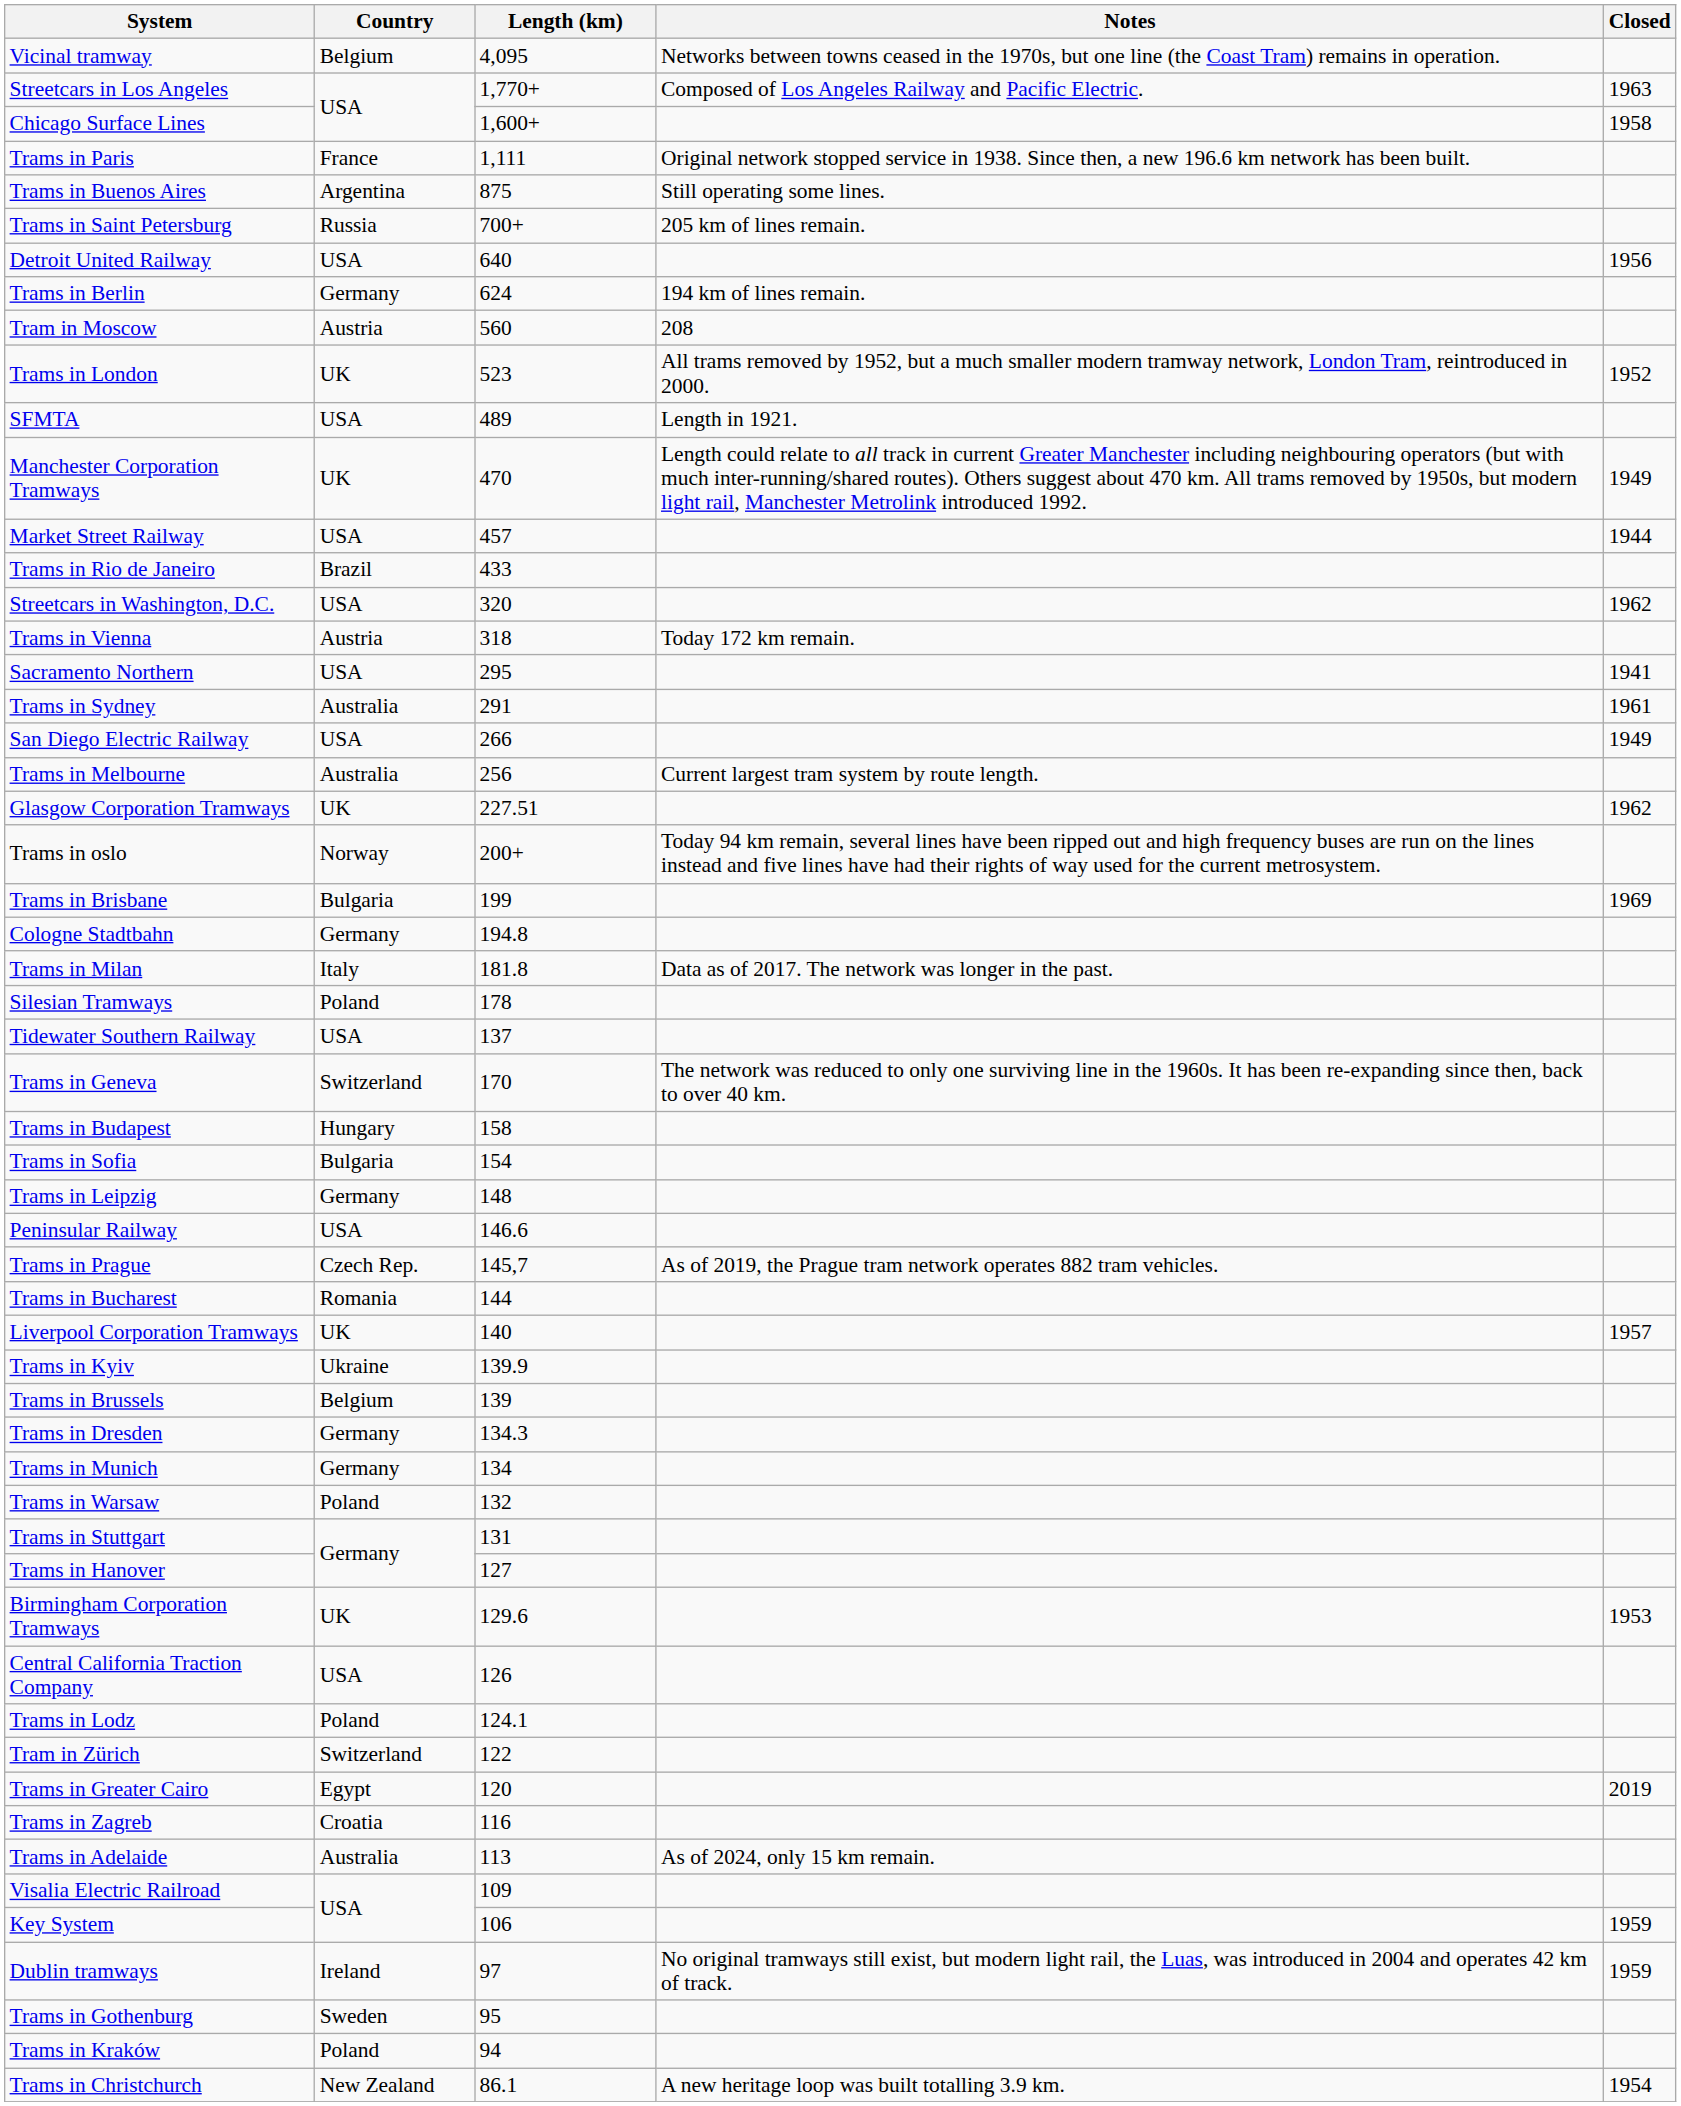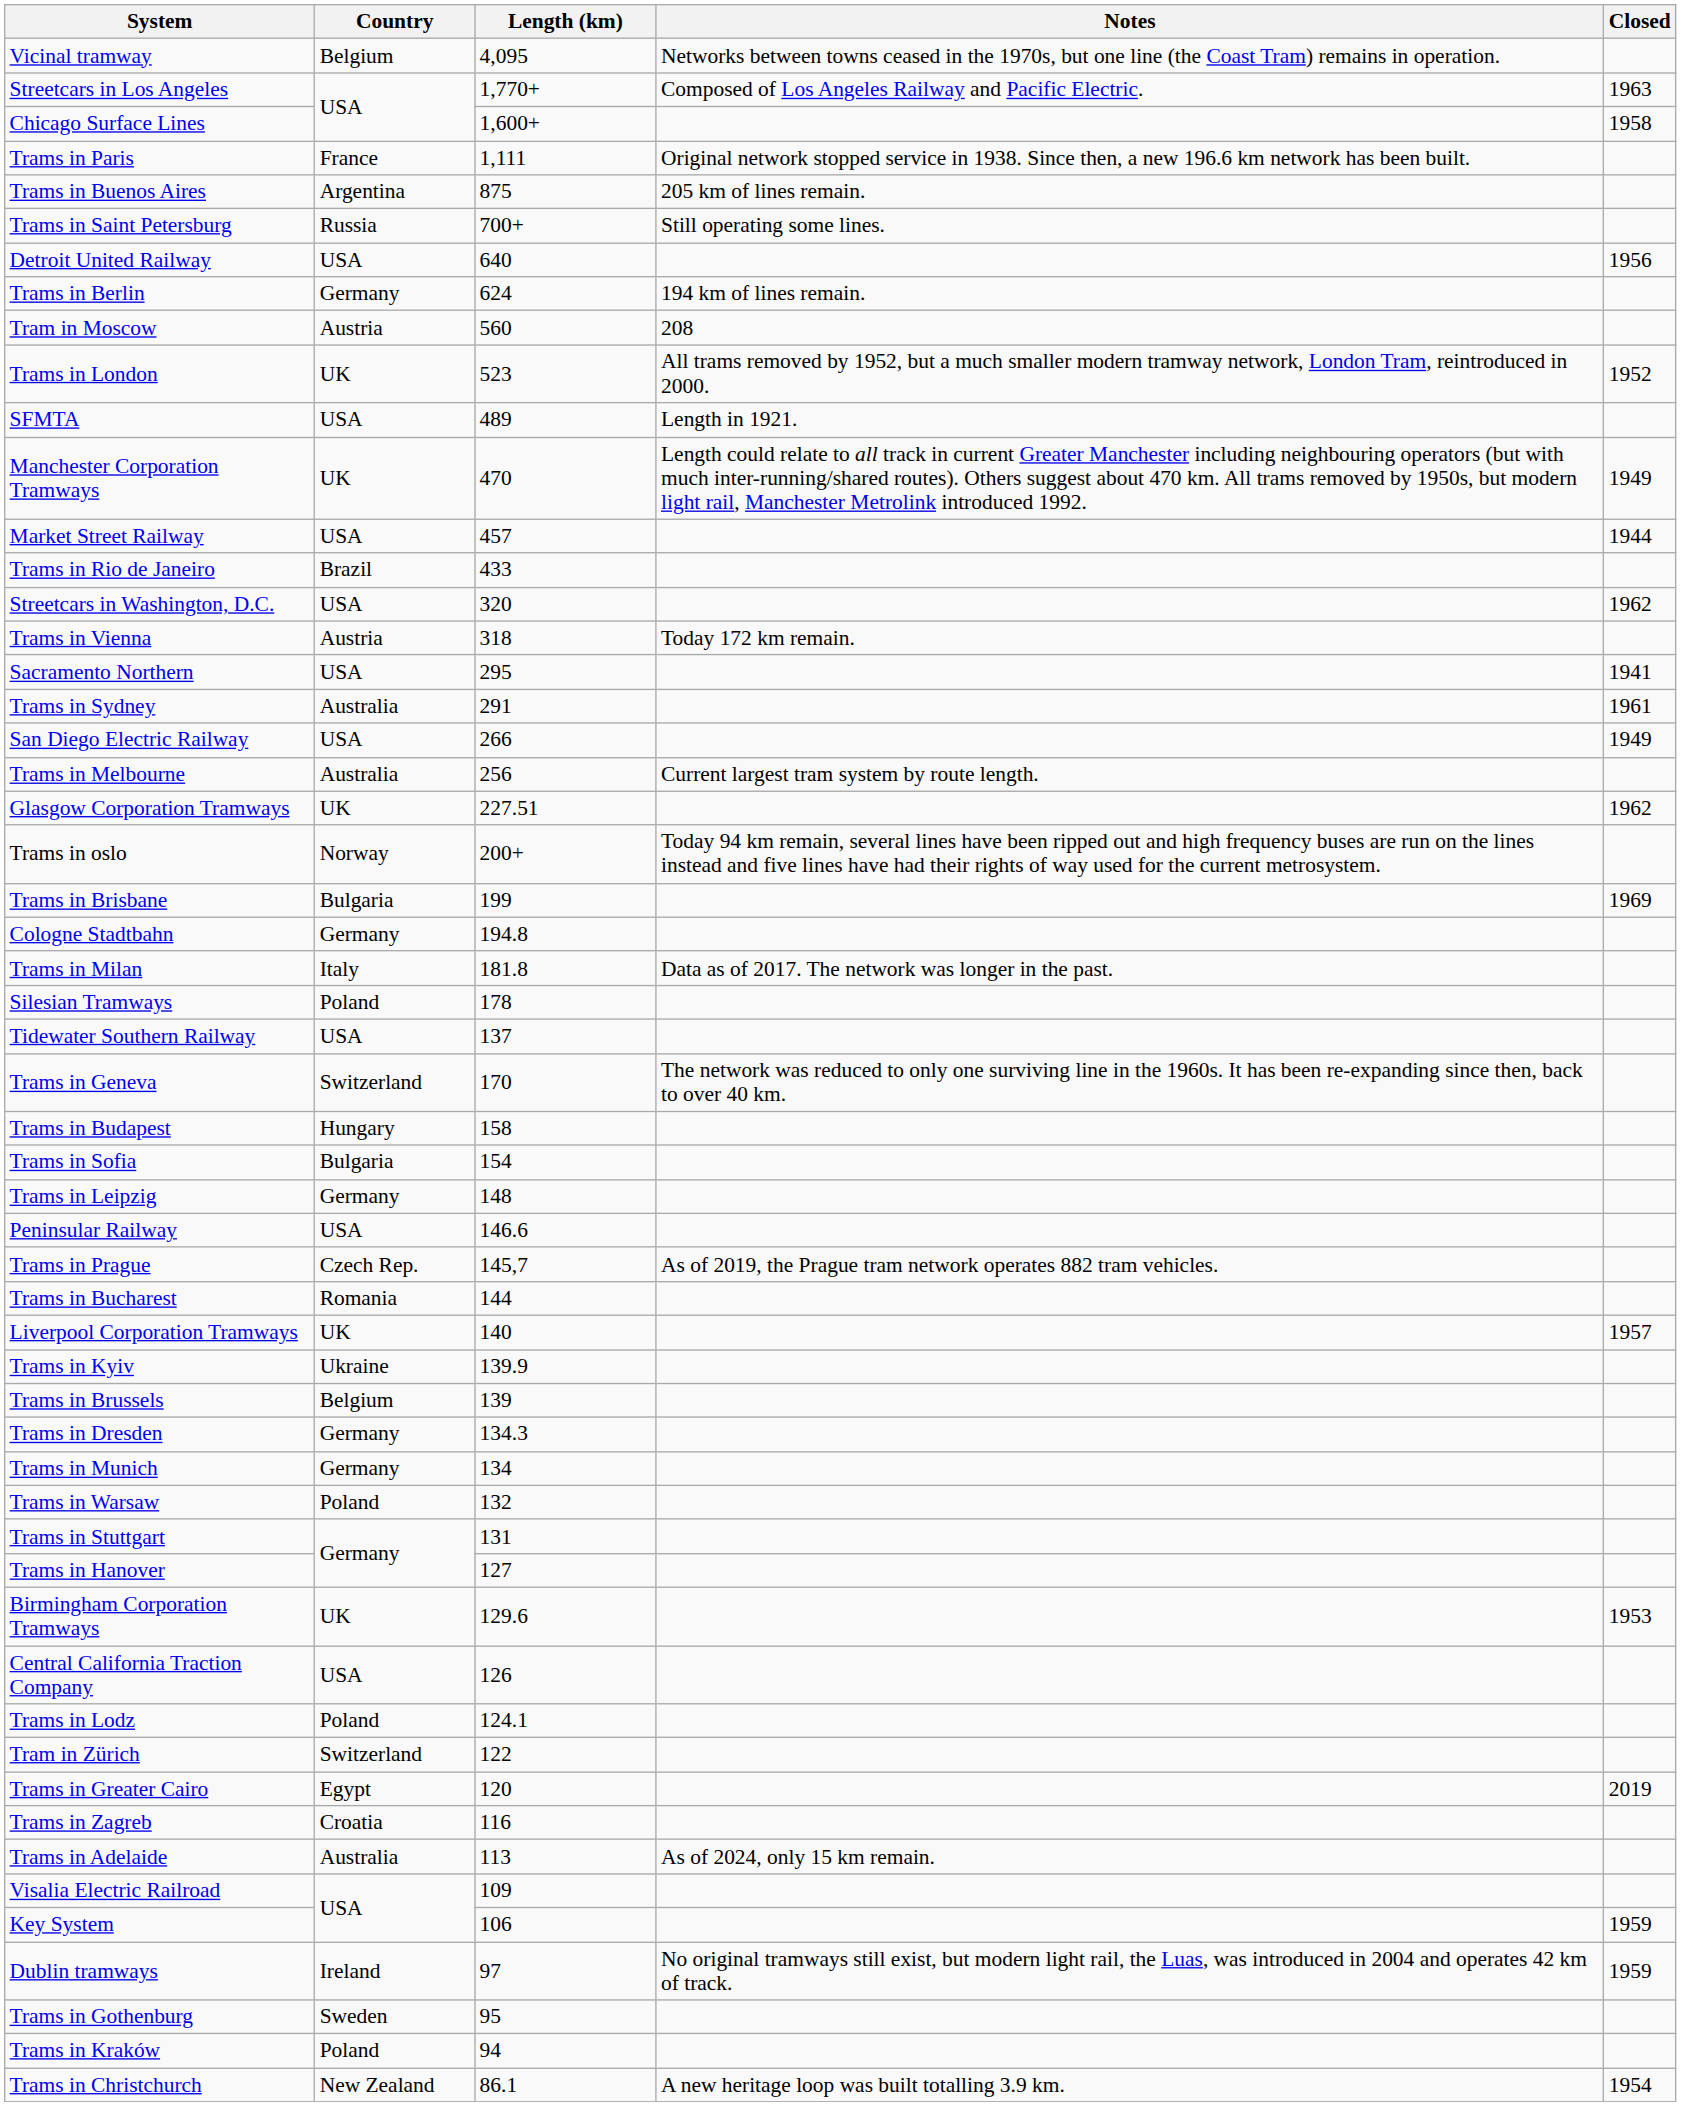Trams in Buenos Aires | Notes: Still operating some lines. -> 205 km of lines remain.
Trams in Saint Petersburg | Notes: 205 km of lines remain. -> Still operating some lines.
